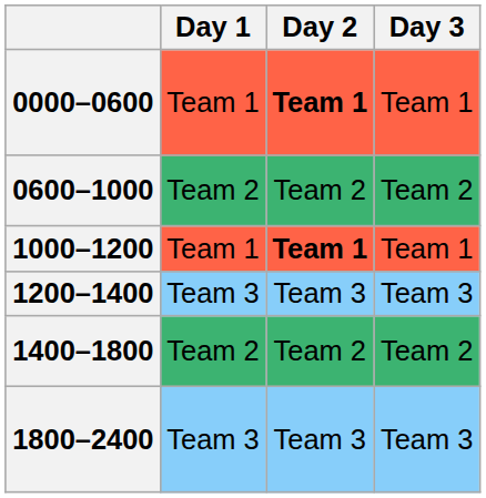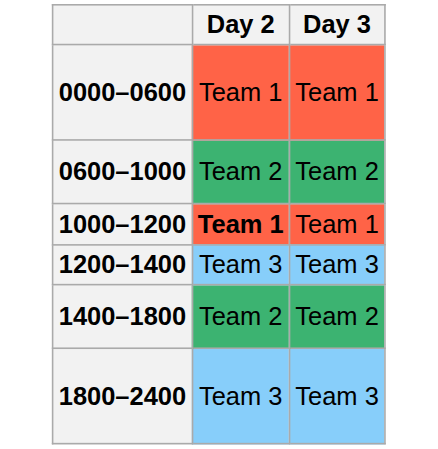- column: Day 1 | Team 1 | Team 2 | Team 1 | Team 3 | Team 2 | Team 3
0000–0600 | Day 2: bold -> normal
